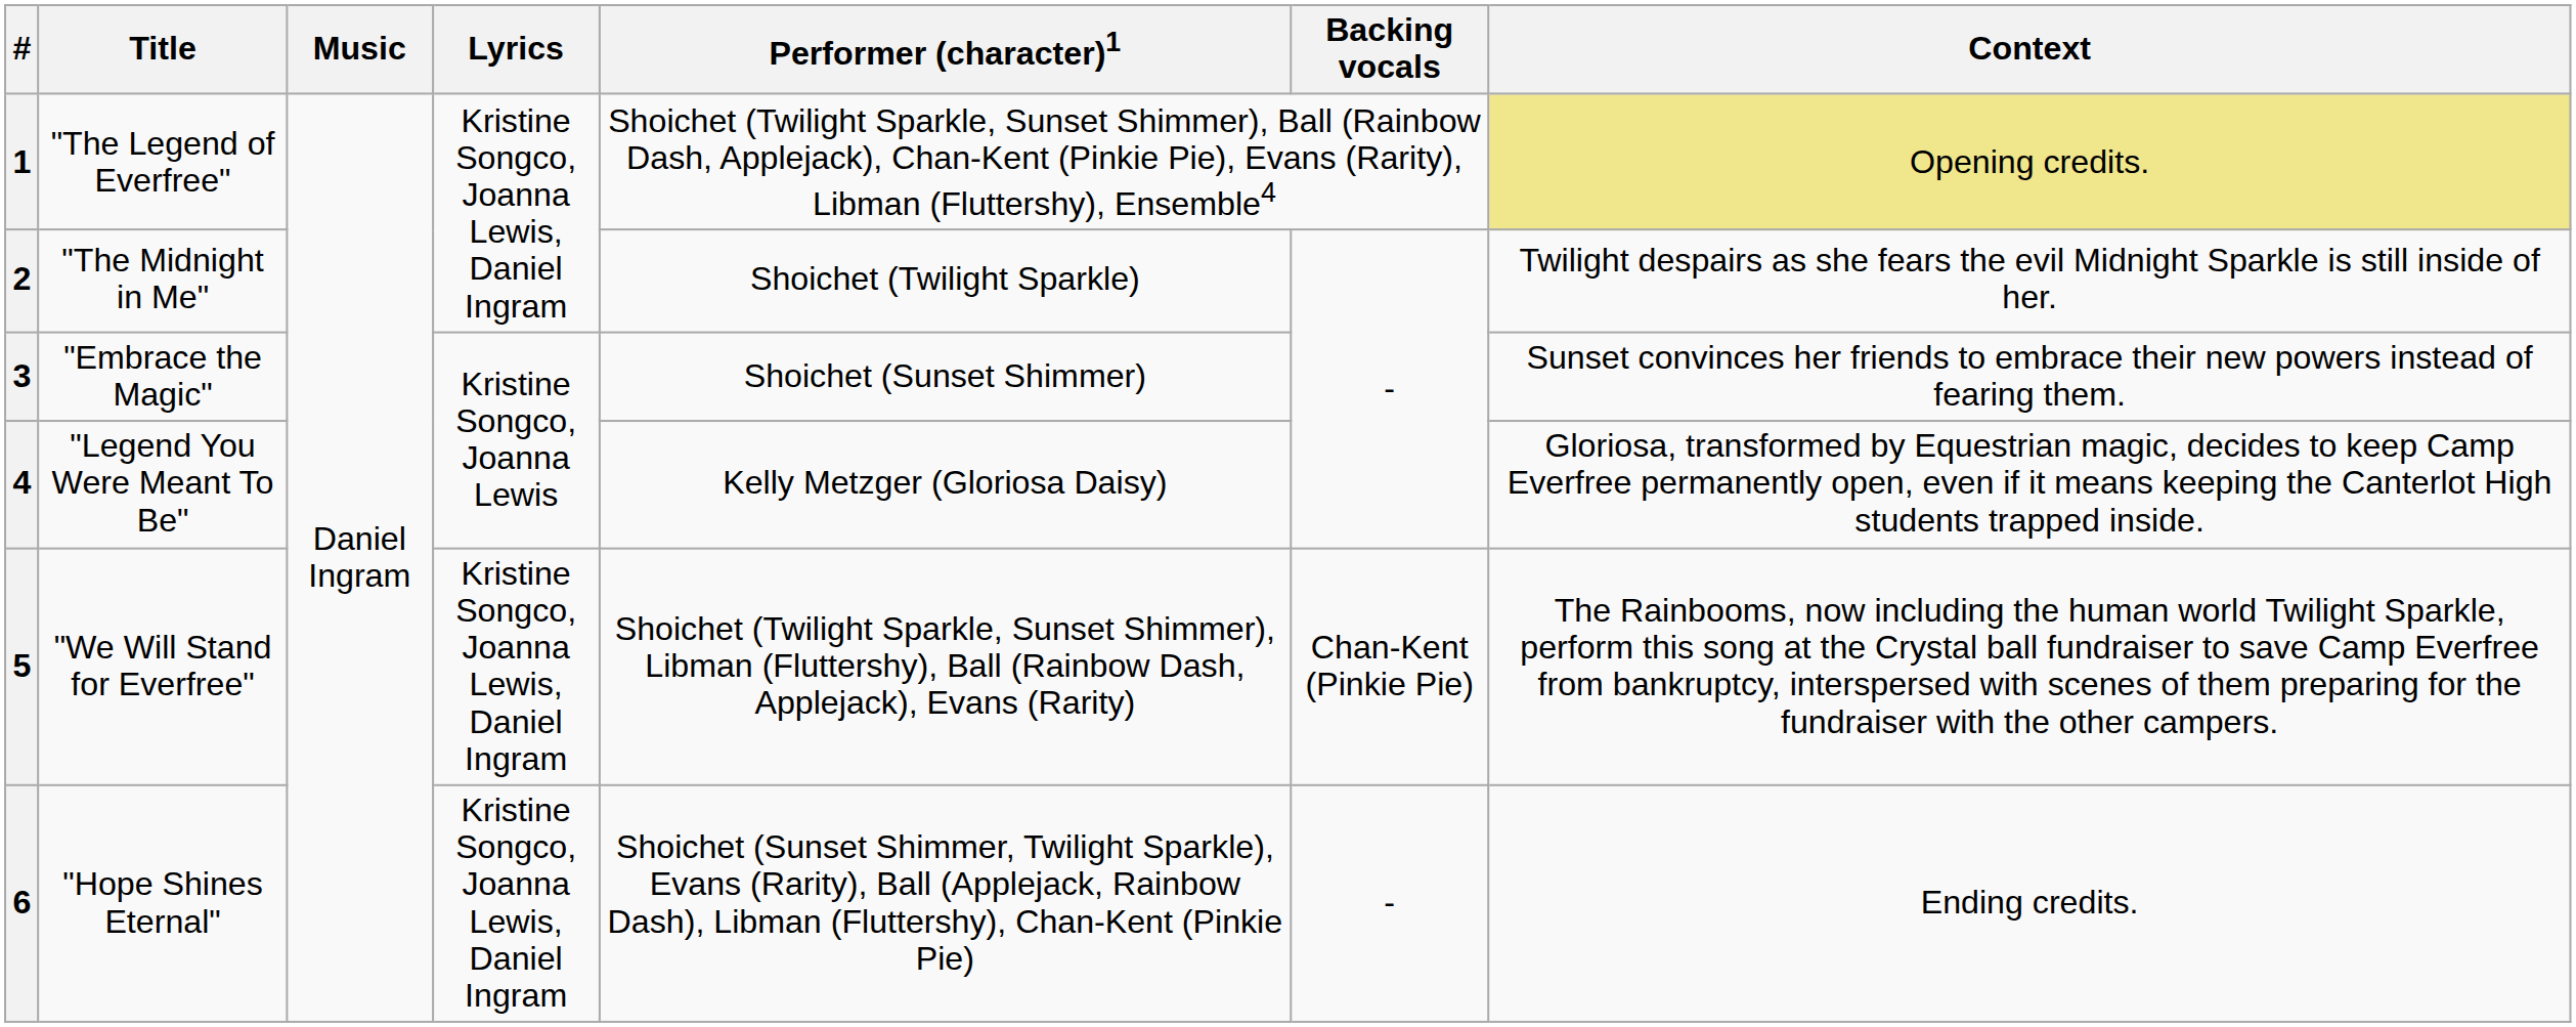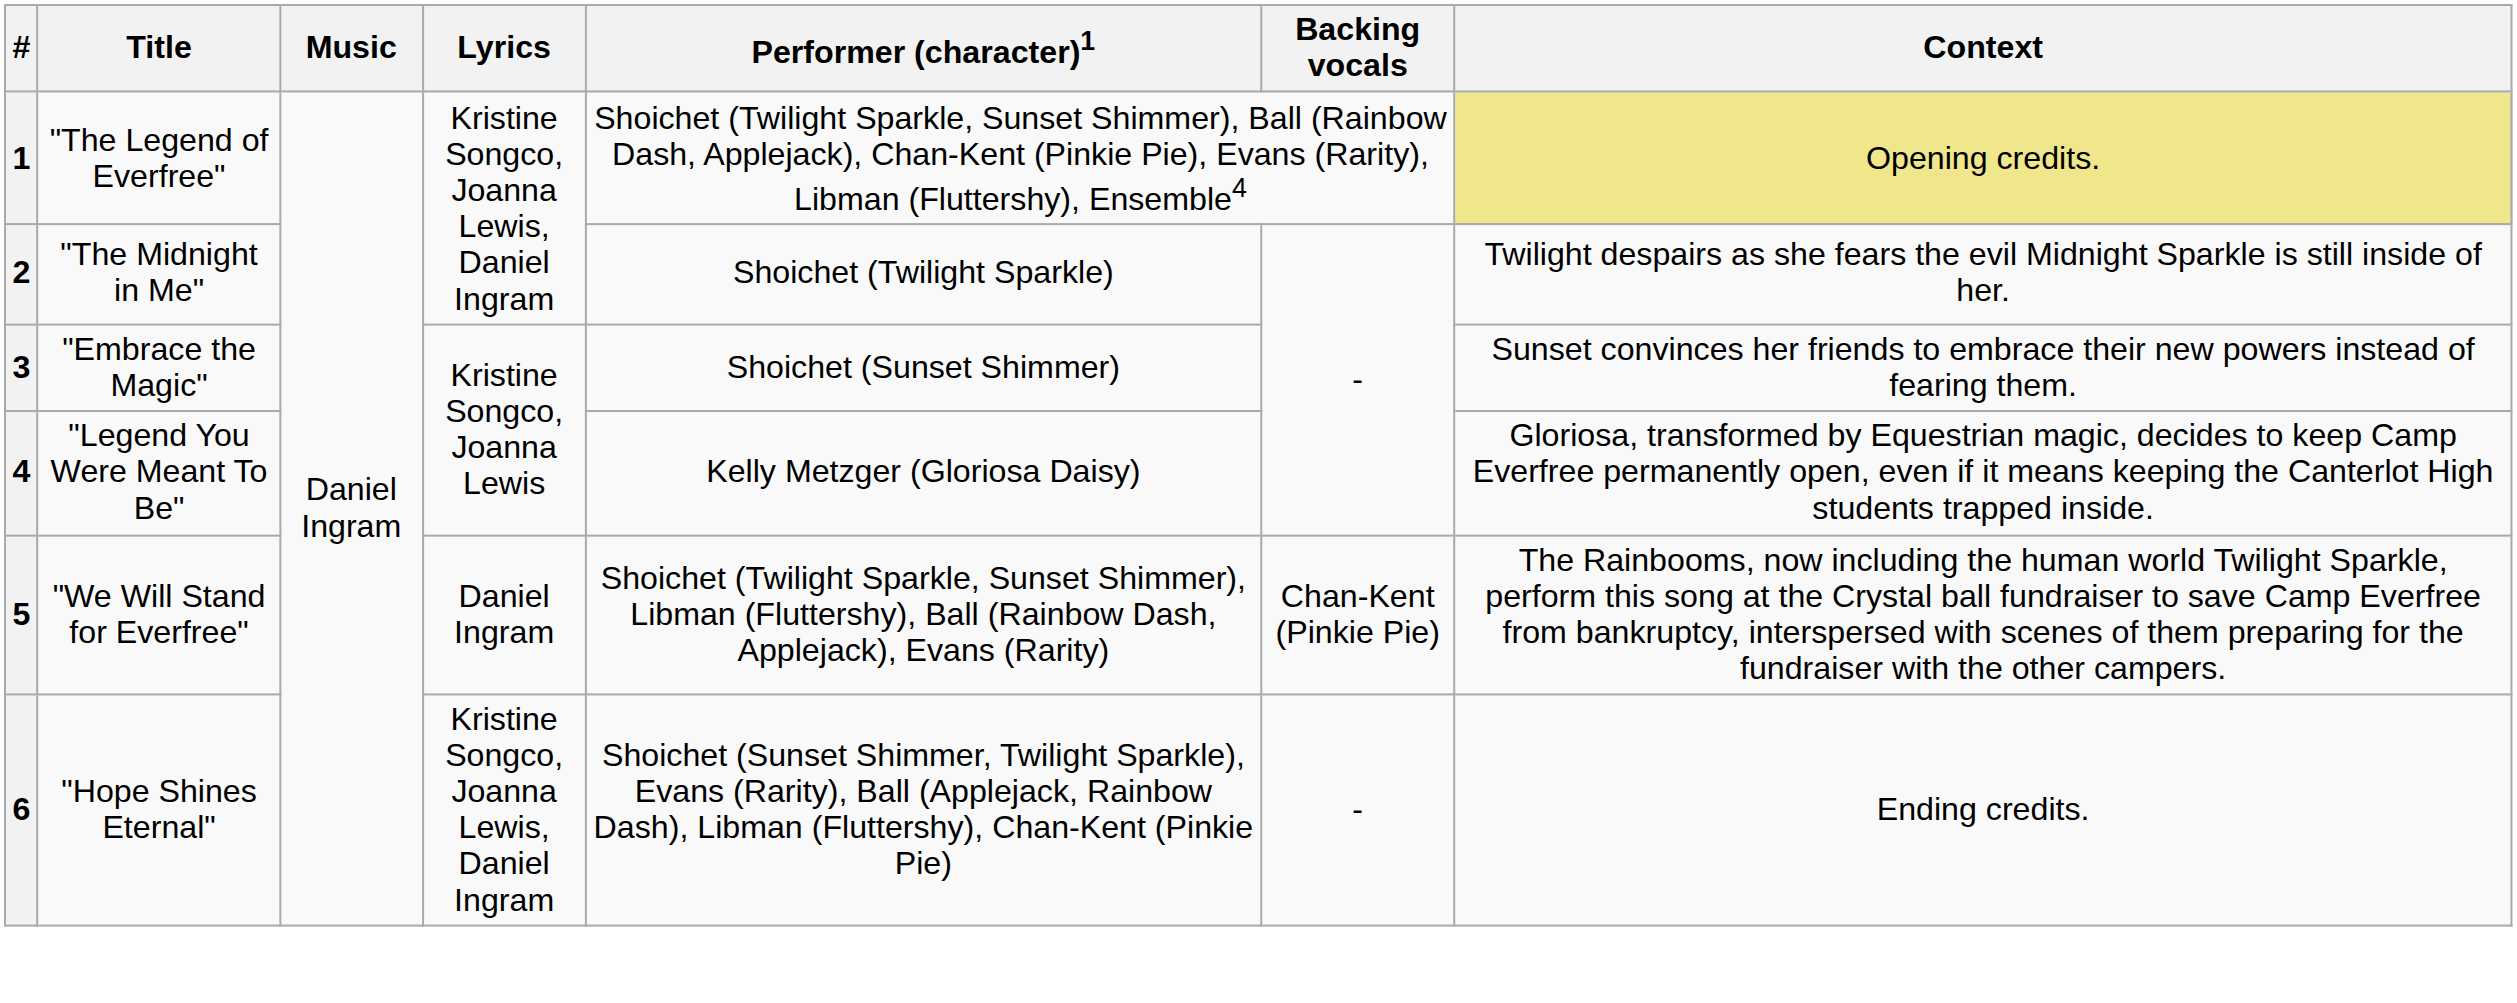5 | Lyrics: Kristine Songco, Joanna Lewis, Daniel Ingram -> Daniel Ingram
